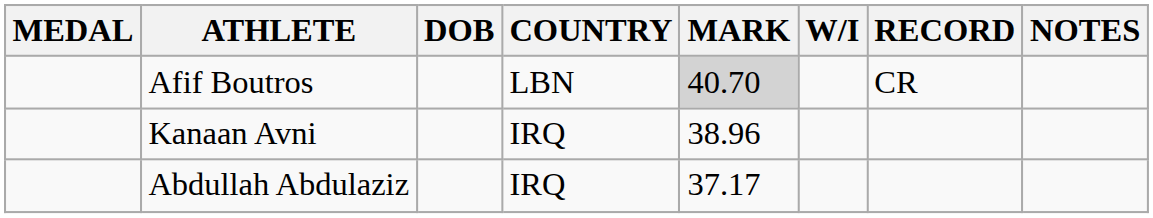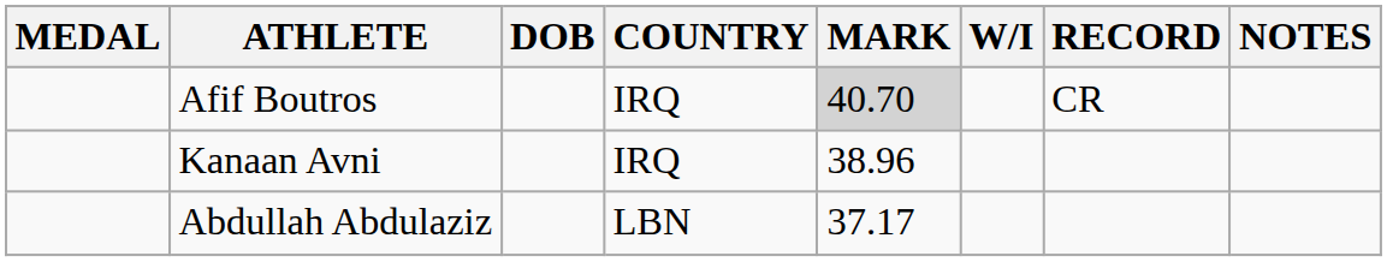Afif Boutros | COUNTRY: LBN -> IRQ
Abdullah Abdulaziz | COUNTRY: IRQ -> LBN
